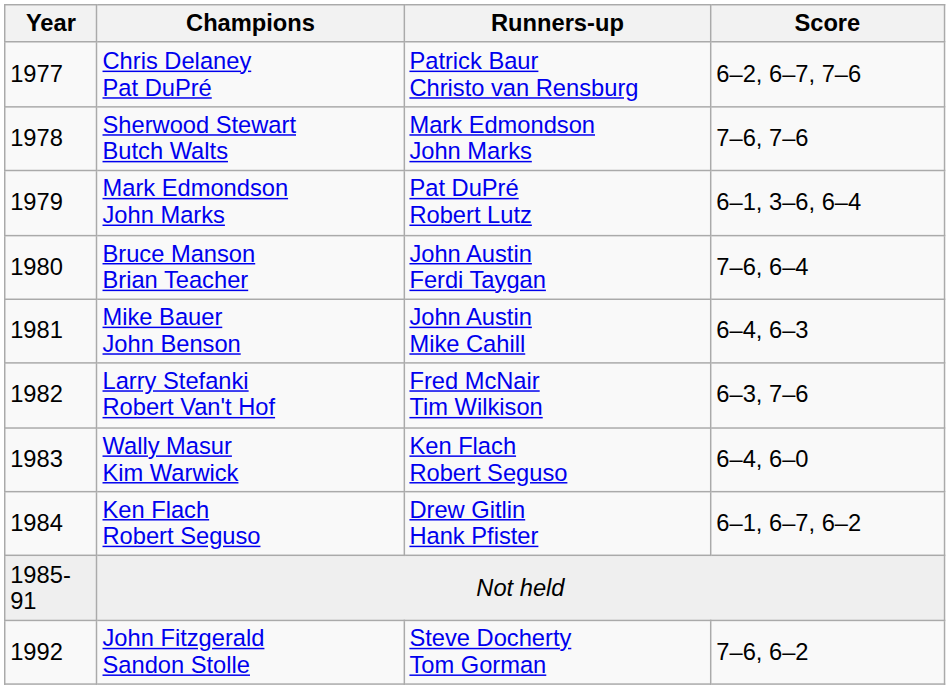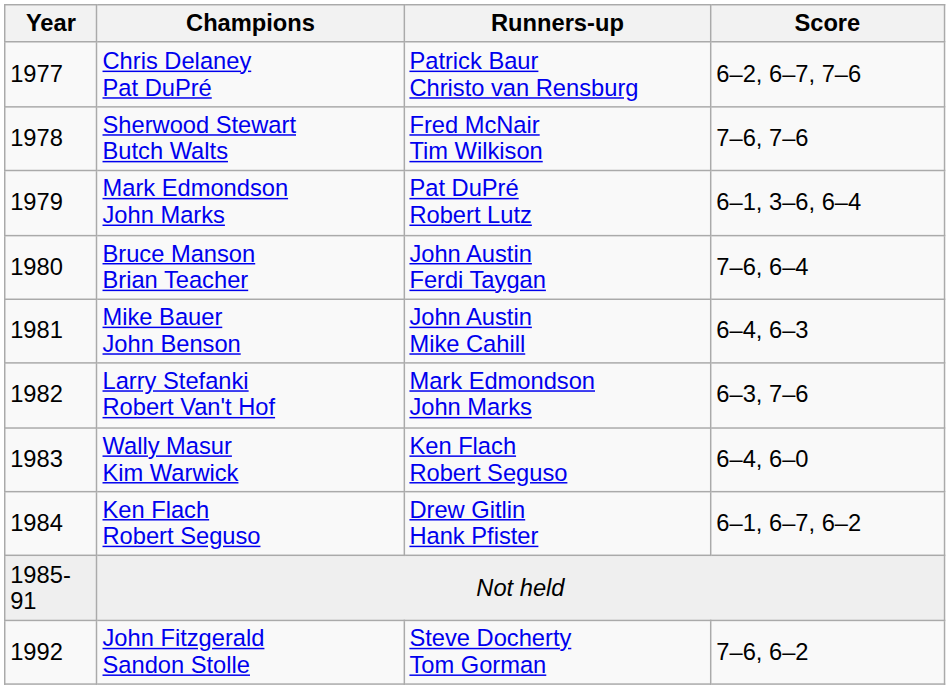Sherwood Stewart Butch Walts | Runners-up: Mark Edmondson John Marks -> Fred McNair Tim Wilkison
Larry Stefanki Robert Van't Hof | Runners-up: Fred McNair Tim Wilkison -> Mark Edmondson John Marks
